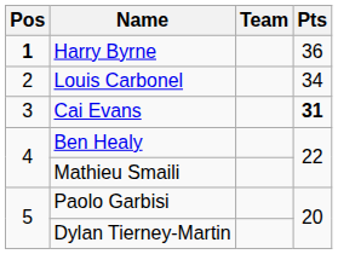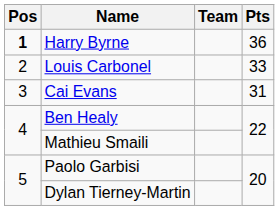Louis Carbonel | Pts: 34 -> 33
Cai Evans | Pts: bold -> normal
